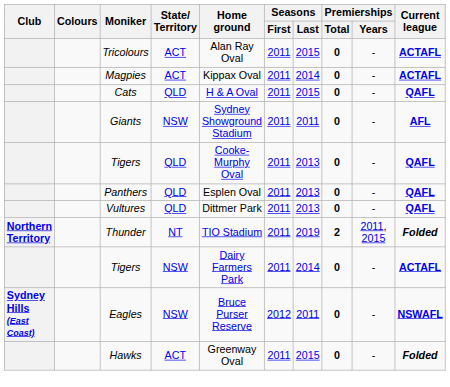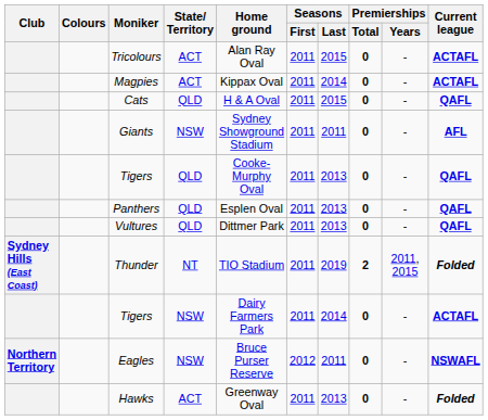Thunder | Club: Northern Territory -> Sydney Hills (East Coast)
Eagles | Club: Sydney Hills (East Coast) -> Northern Territory
Hawks | Seasons / Last: 2015 -> 2013
